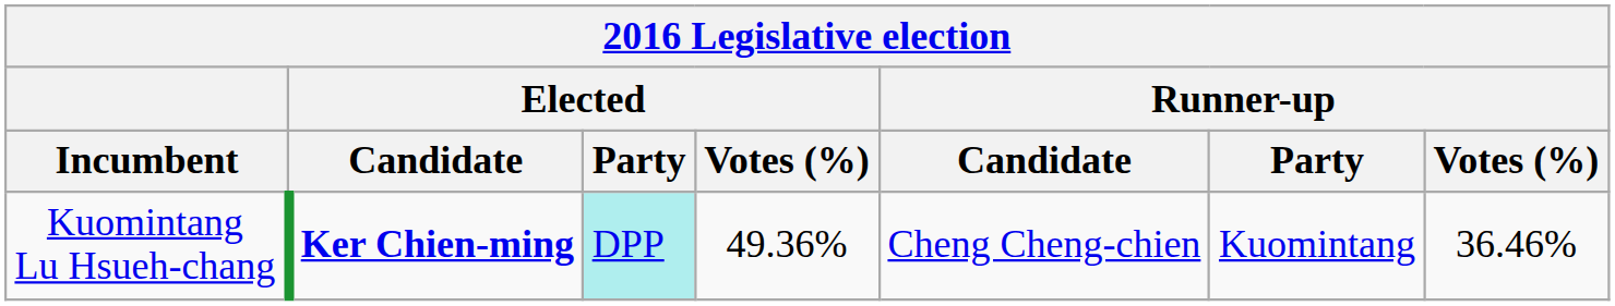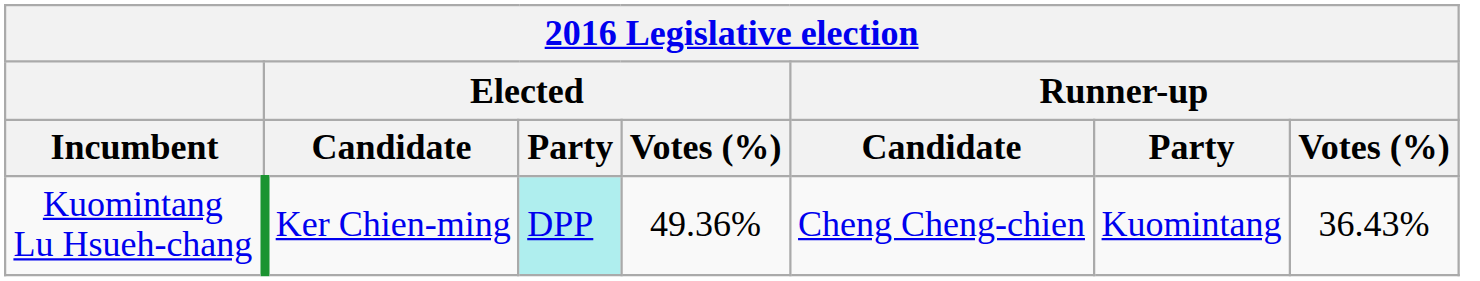Kuomintang Lu Hsueh-chang | Elected / Candidate: bold -> normal
Kuomintang Lu Hsueh-chang | Runner-up / Votes (%): 36.46% -> 36.43%
